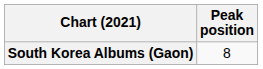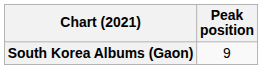South Korea Albums (Gaon) | Peak position: 8 -> 9
